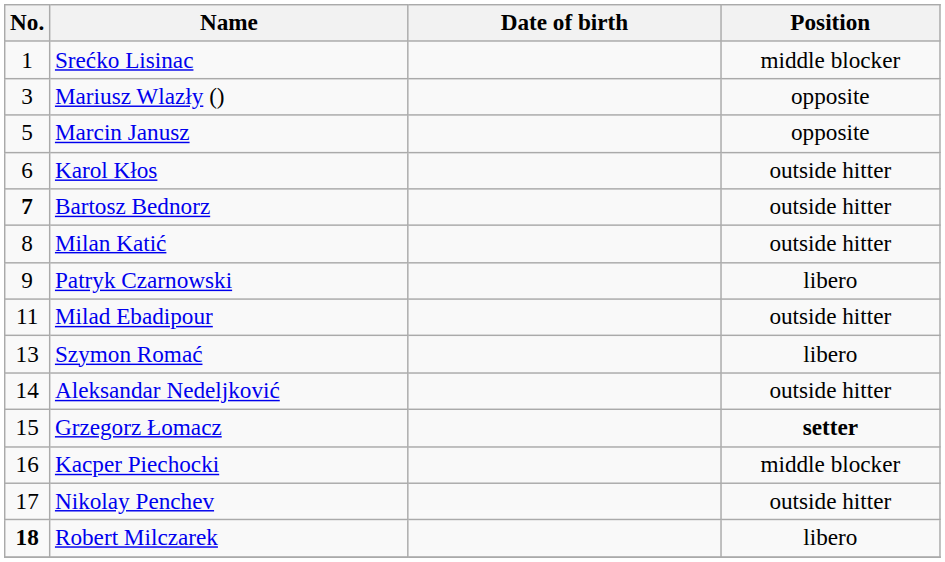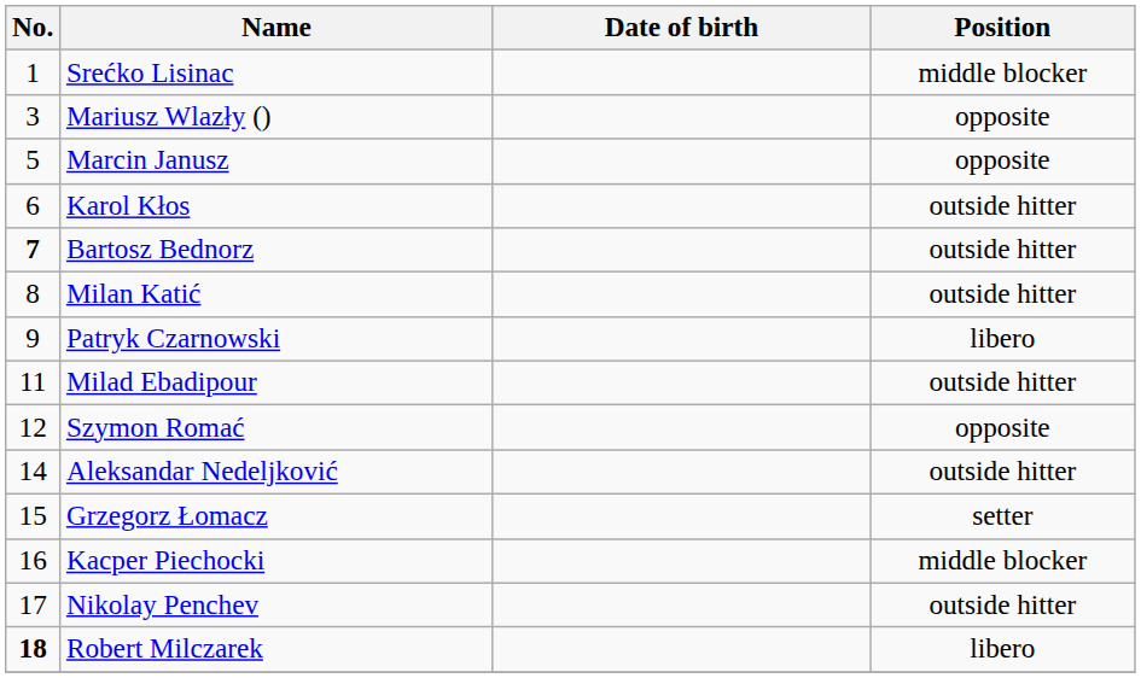Szymon Romać | No.: 13 -> 12
Szymon Romać | Position: libero -> opposite
Grzegorz Łomacz | Position: bold -> normal
